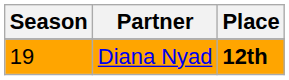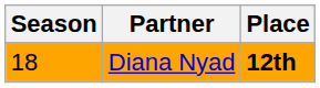Diana Nyad | Season: 19 -> 18
